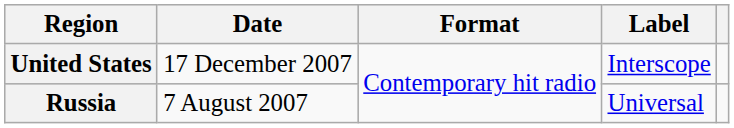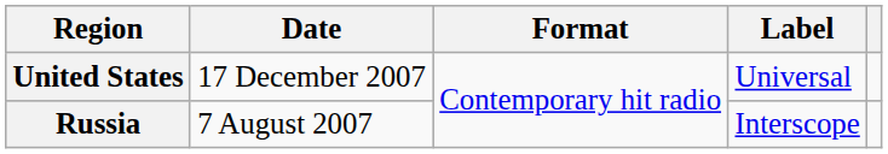United States | Label: Interscope -> Universal
Russia | Label: Universal -> Interscope
